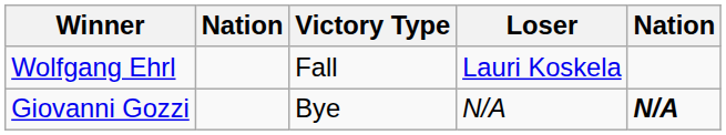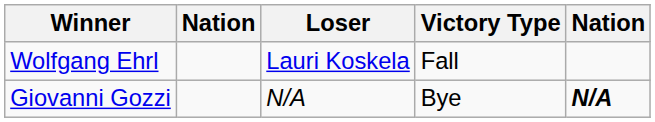columns swapped: Victory Type <-> Loser
